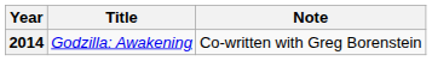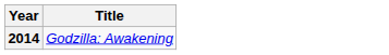- column: Note | Co-written with Greg Borenstein
